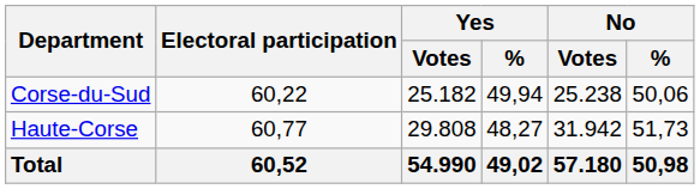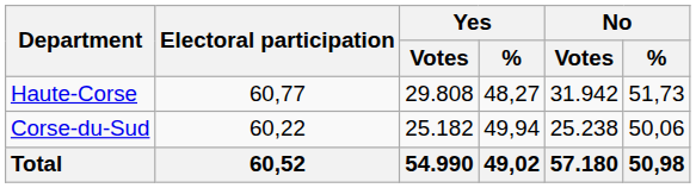rows swapped: Corse-du-Sud <-> Haute-Corse
